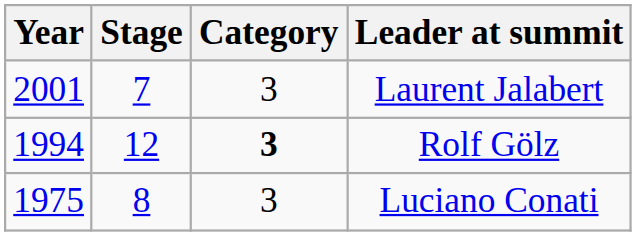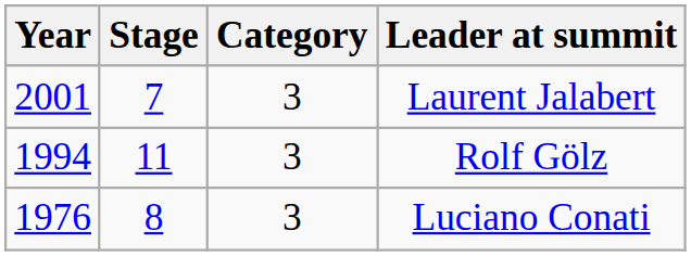Rolf Gölz | Stage: 12 -> 11
Rolf Gölz | Category: bold -> normal
Luciano Conati | Year: 1975 -> 1976
